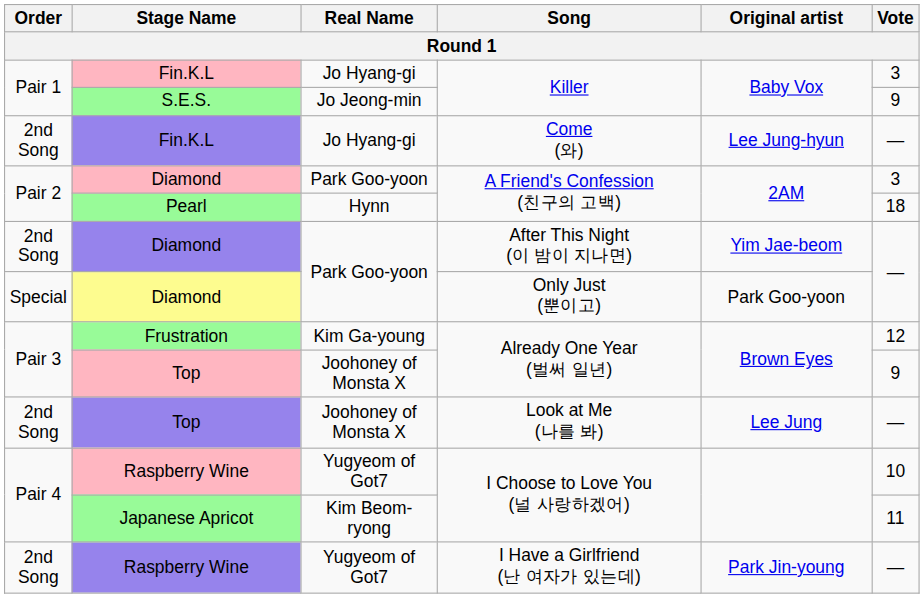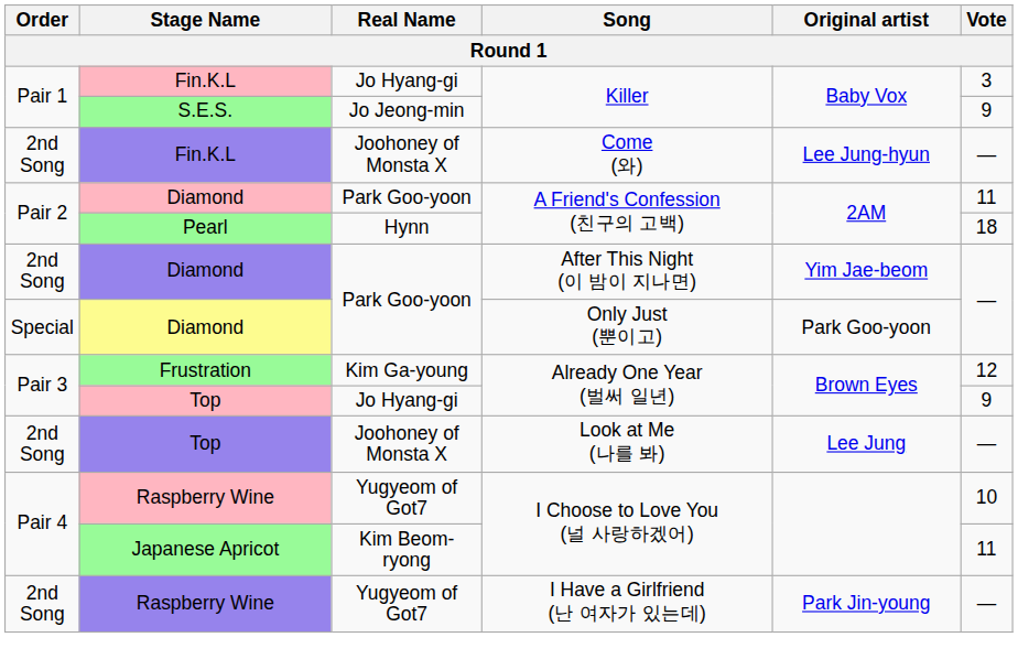Come (와) | Real Name: Jo Hyang-gi -> Joohoney of Monsta X
Diamond / A Friend's Confession (친구의 고백) | Vote: 3 -> 11
Top / Already One Year (벌써 일년) | Real Name: Joohoney of Monsta X -> Jo Hyang-gi
